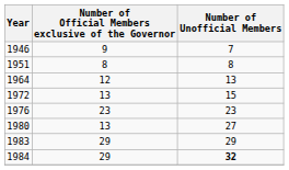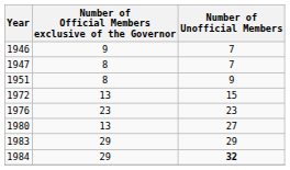+ row: 1947 | 8 | 7
1951 | Number of Unofficial Members: 8 -> 9
- row: 1964 | 12 | 13
